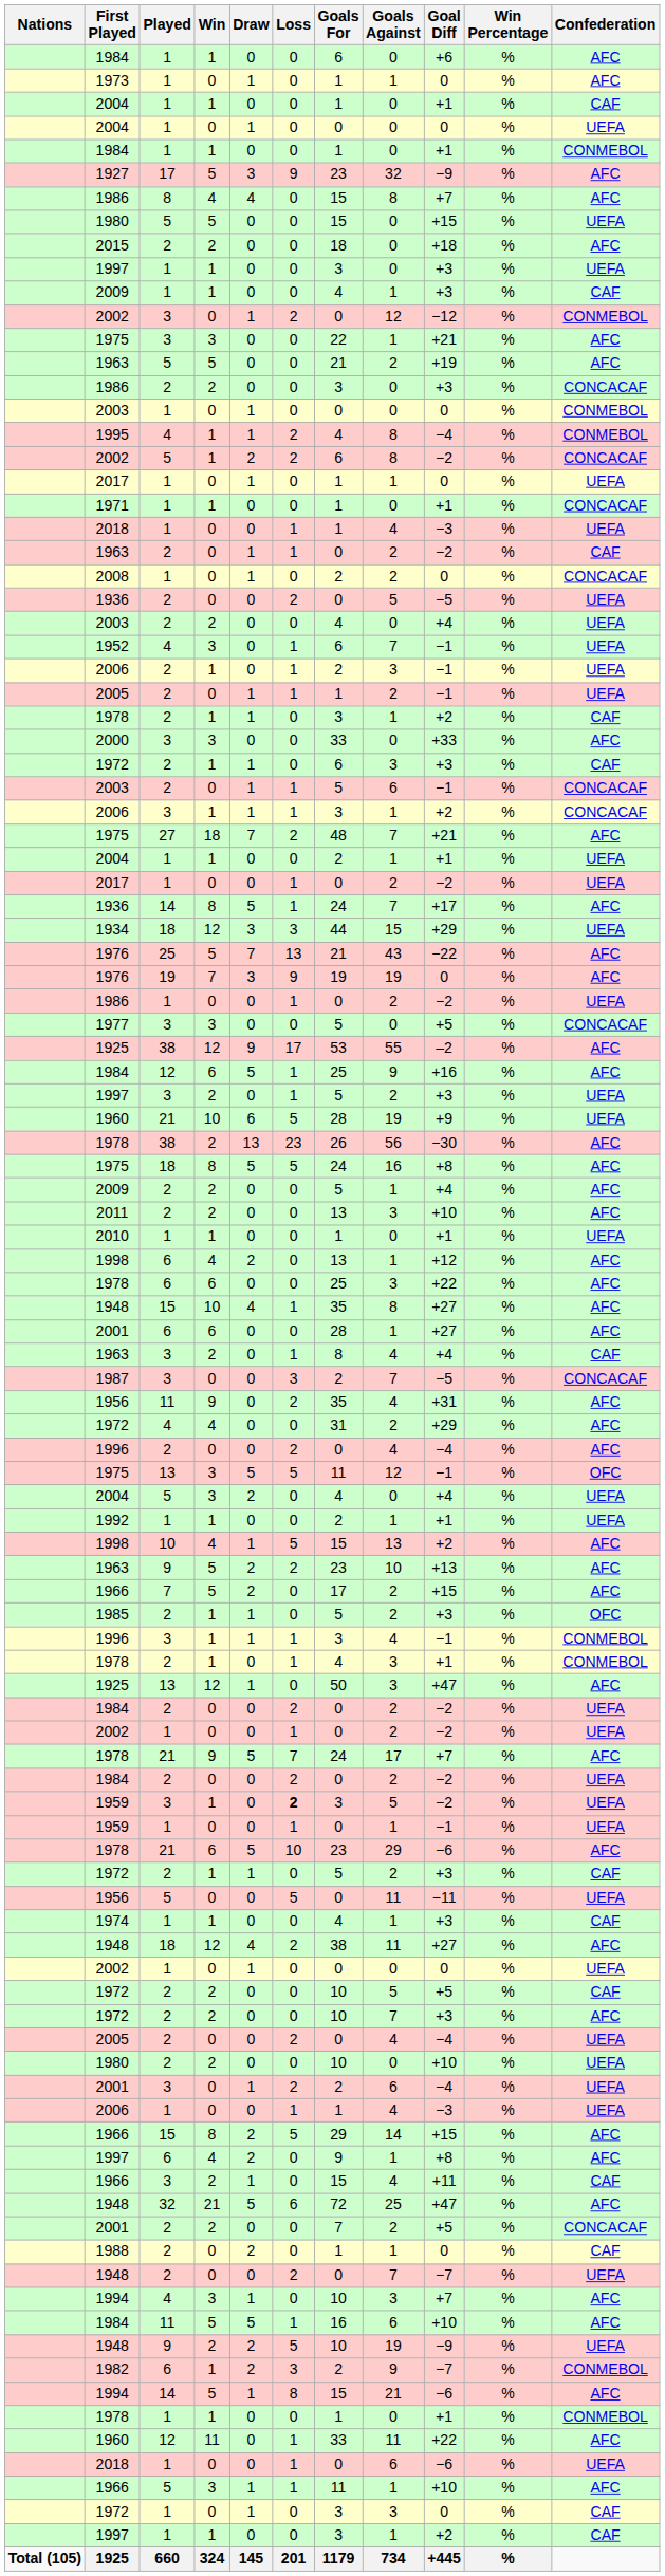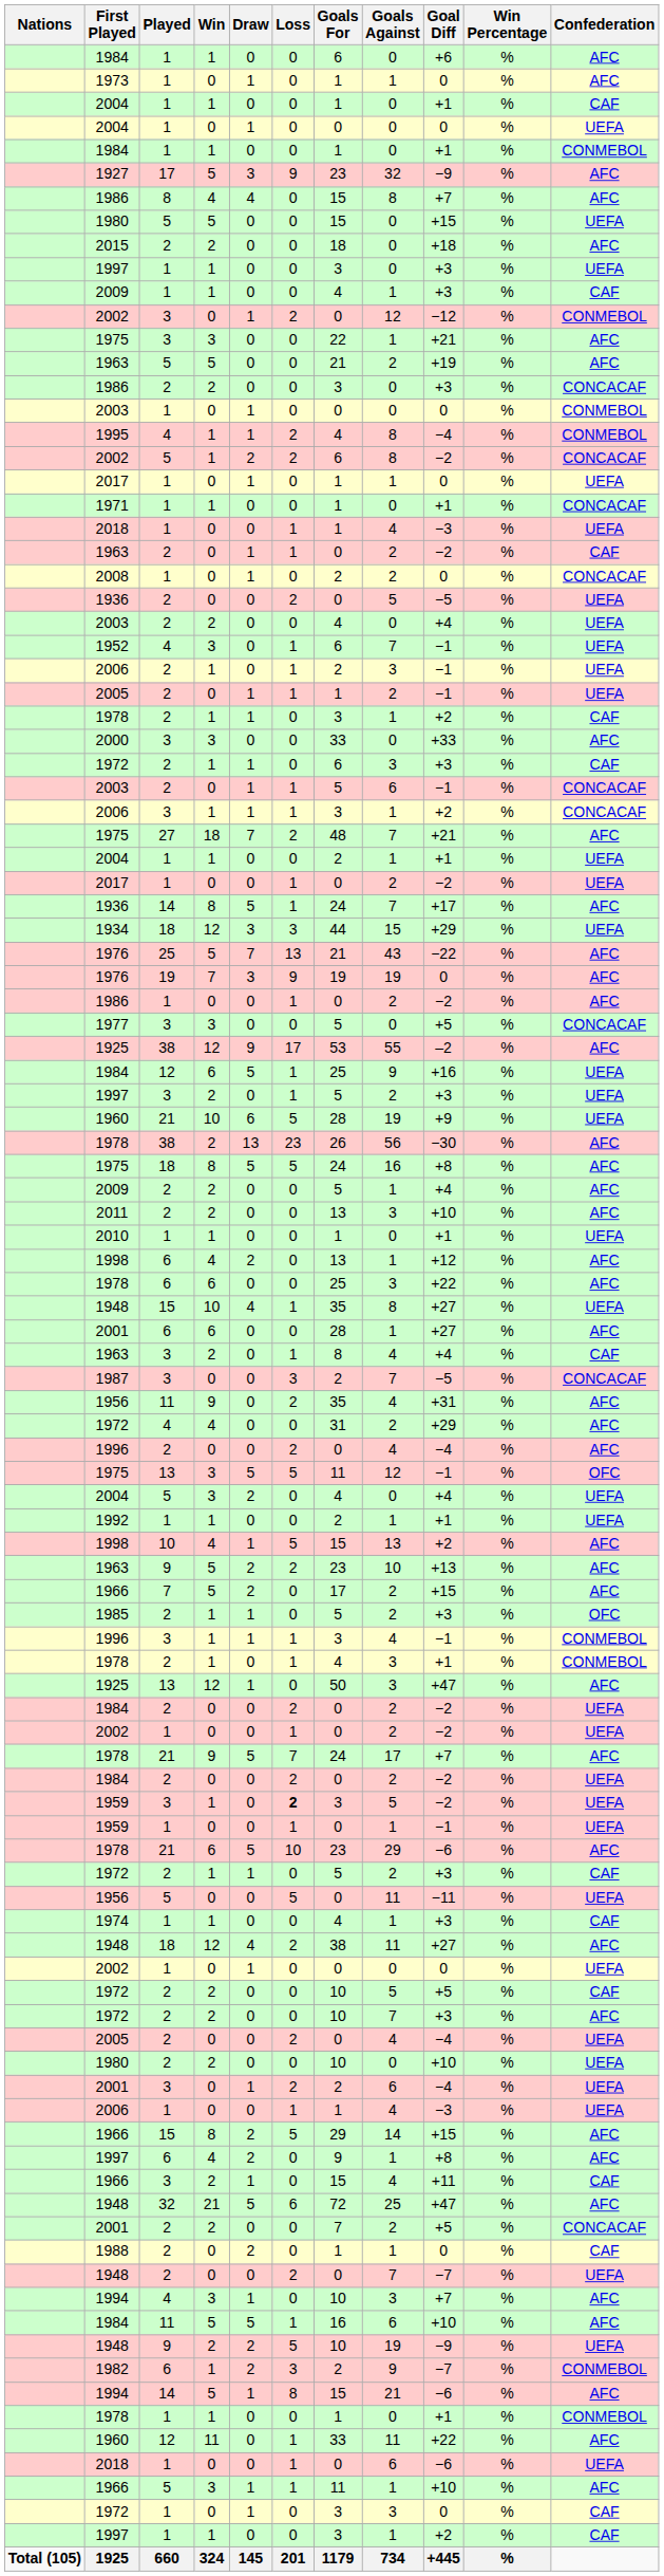1986 / 1 | Confederation: UEFA -> AFC
1984 / 12 | Confederation: AFC -> UEFA
1948 / 15 | Confederation: AFC -> UEFA
